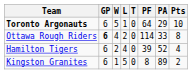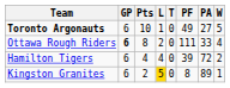columns swapped: W <-> Pts
Toronto Argonauts | PF: 64 -> 49
Toronto Argonauts | PA: 29 -> 27
Ottawa Rough Riders | PF: 114 -> 111
Hamilton Tigers | PA: 52 -> 72
Kingston Granites | L: no background -> gold background
